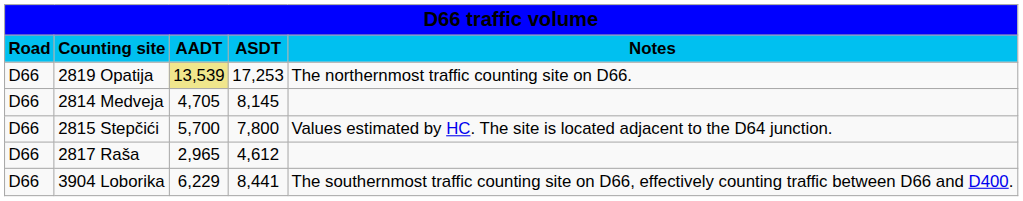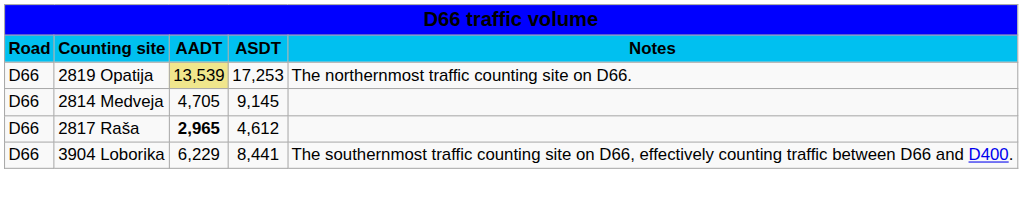2814 Medveja | column 4: 8,145 -> 9,145
- row: D66 | 2815 Stepčići | 5,700 | 7,800 | Values estimated by HC. The site is located adjacent to the D64 junction.
2817 Raša | column 3: normal -> bold
